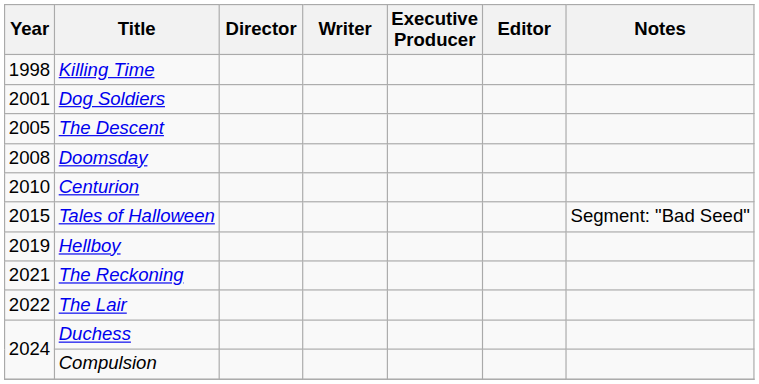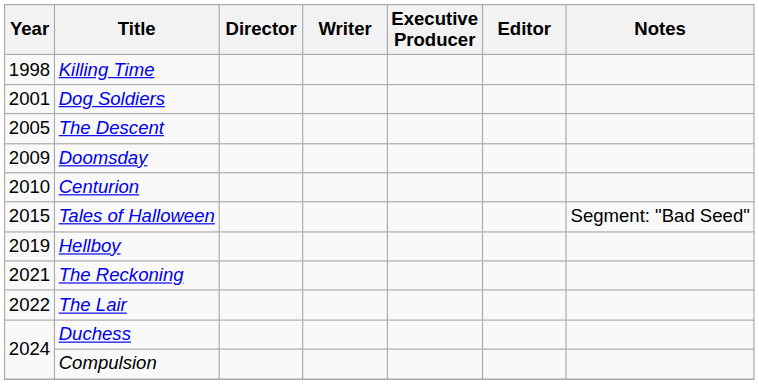Doomsday | Year: 2008 -> 2009
